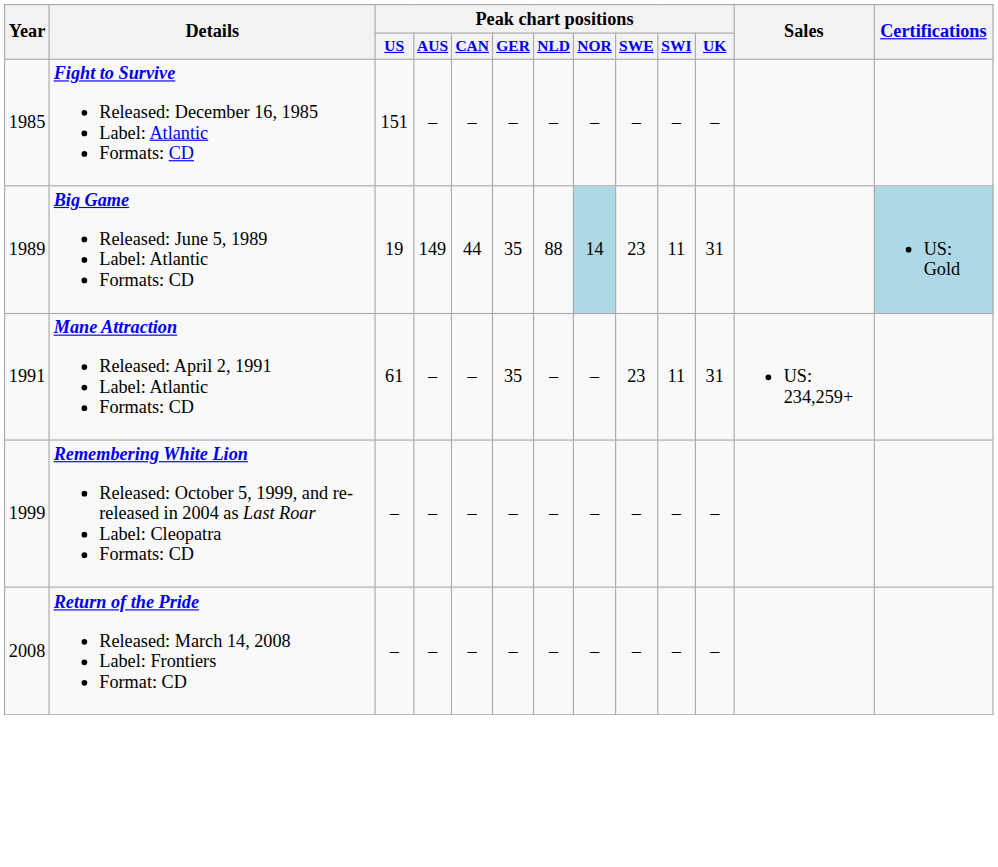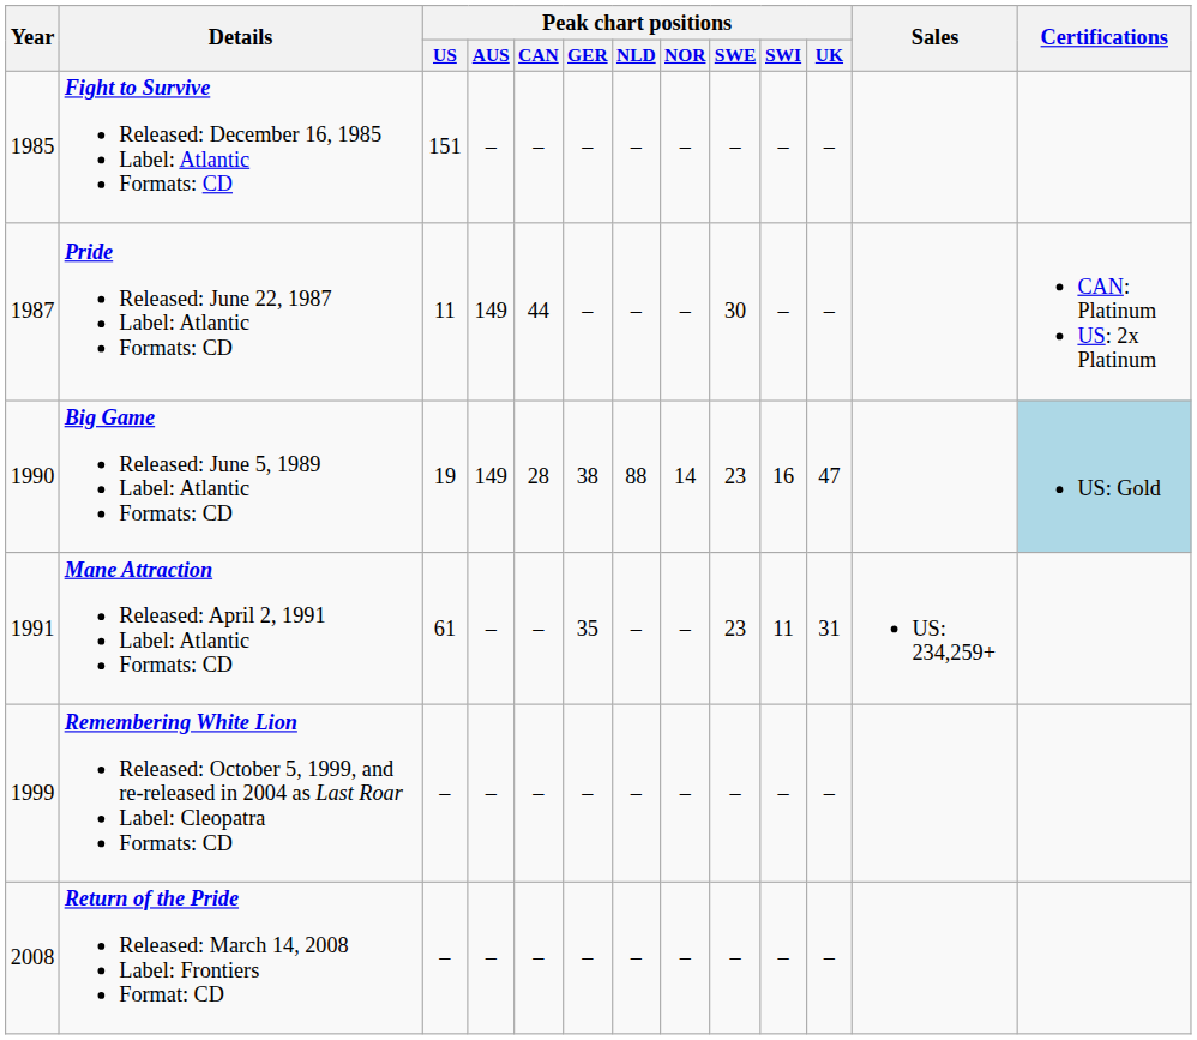+ row: 1987 | Pride Released: June 22, 1987 Label: Atlantic Formats: CD | 11 | 149 | 44 | – | – | – | 30 | – | – | CAN: Platinum US: 2x Platinum
Big Game Released: June 5, 1989 Label: Atlantic Formats: CD | Year: 1989 -> 1990
Big Game Released: June 5, 1989 Label: Atlantic Formats: CD | Peak chart positions / CAN: 44 -> 28
Big Game Released: June 5, 1989 Label: Atlantic Formats: CD | Peak chart positions / GER: 35 -> 38
Big Game Released: June 5, 1989 Label: Atlantic Formats: CD | Peak chart positions / NOR: lightblue background -> no background
Big Game Released: June 5, 1989 Label: Atlantic Formats: CD | Peak chart positions / SWI: 11 -> 16
Big Game Released: June 5, 1989 Label: Atlantic Formats: CD | Peak chart positions / UK: 31 -> 47
